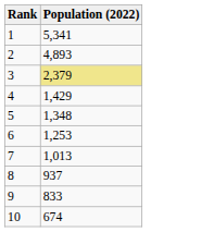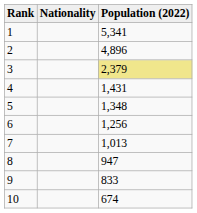+ column: Nationality
2 | Population (2022): 4,893 -> 4,896
4 | Population (2022): 1,429 -> 1,431
6 | Population (2022): 1,253 -> 1,256
8 | Population (2022): 937 -> 947
